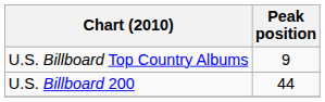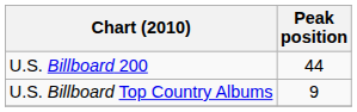rows swapped: U.S. Billboard 200 <-> U.S. Billboard Top Country Albums
